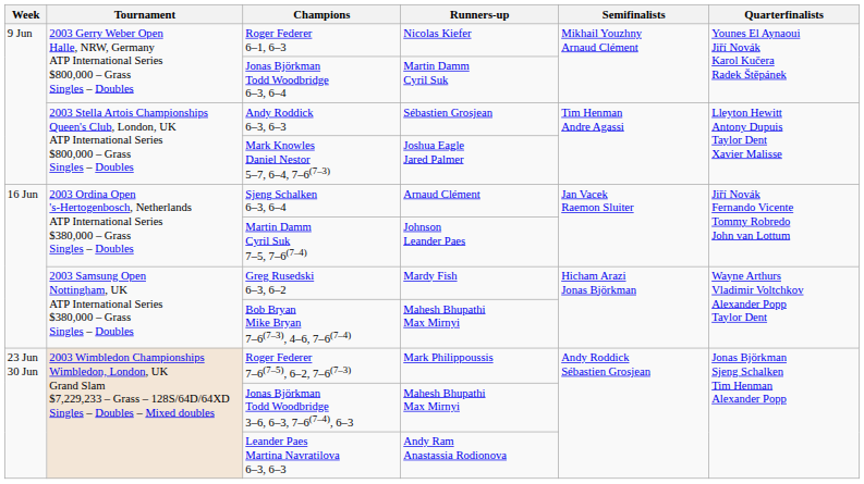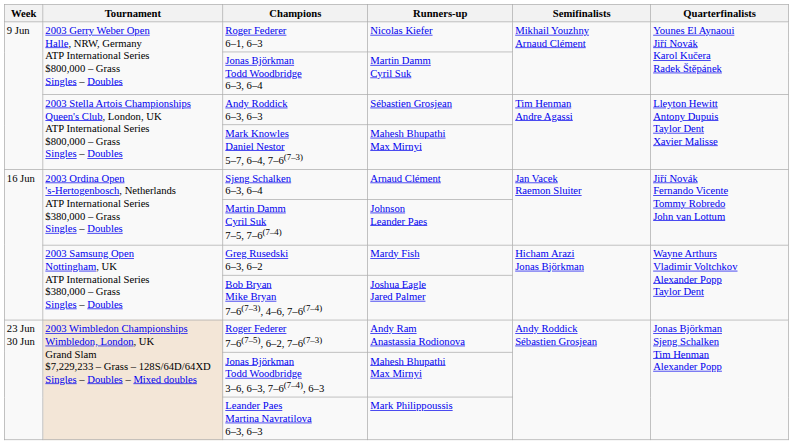Mark Knowles Daniel Nestor 5–7, 6–4, 7–6(7–3) | Runners-up: Joshua Eagle Jared Palmer -> Mahesh Bhupathi Max Mirnyi
Bob Bryan Mike Bryan 7–6(7–3), 4–6, 7–6(7–4) | Runners-up: Mahesh Bhupathi Max Mirnyi -> Joshua Eagle Jared Palmer
Roger Federer 7–6(7–5), 6–2, 7–6(7–3) | Runners-up: Mark Philippoussis -> Andy Ram Anastassia Rodionova
Leander Paes Martina Navratilova 6–3, 6–3 | Runners-up: Andy Ram Anastassia Rodionova -> Mark Philippoussis
